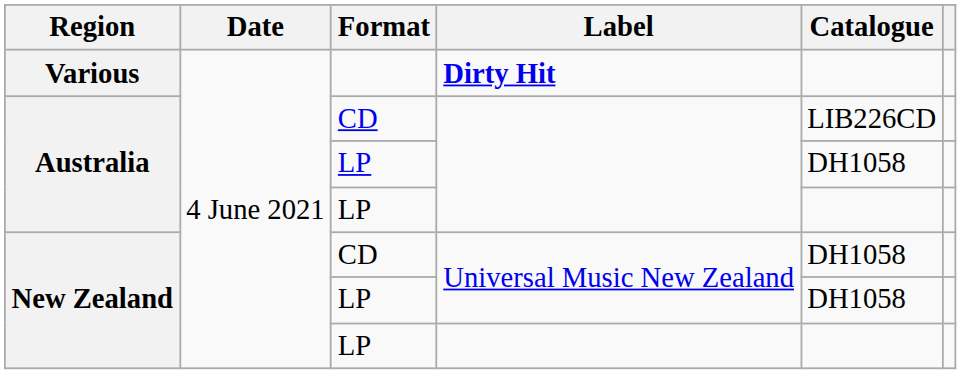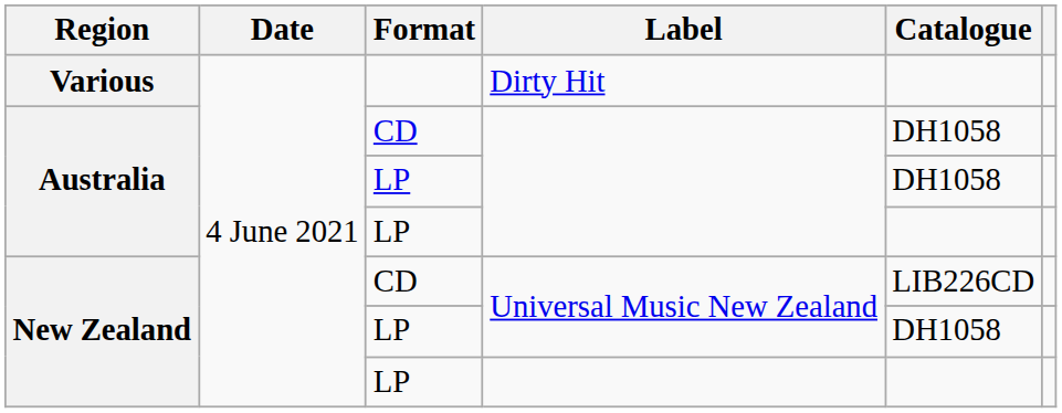Various | Label: bold -> normal
Australia / CD | Catalogue: LIB226CD -> DH1058
New Zealand / CD | Catalogue: DH1058 -> LIB226CD
